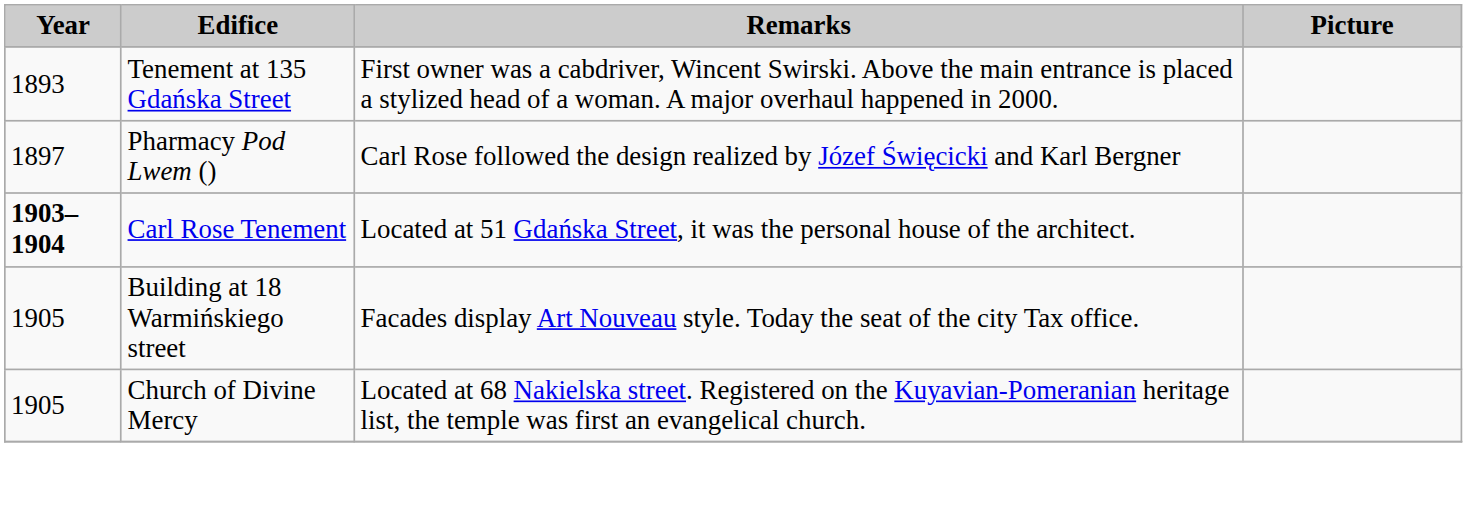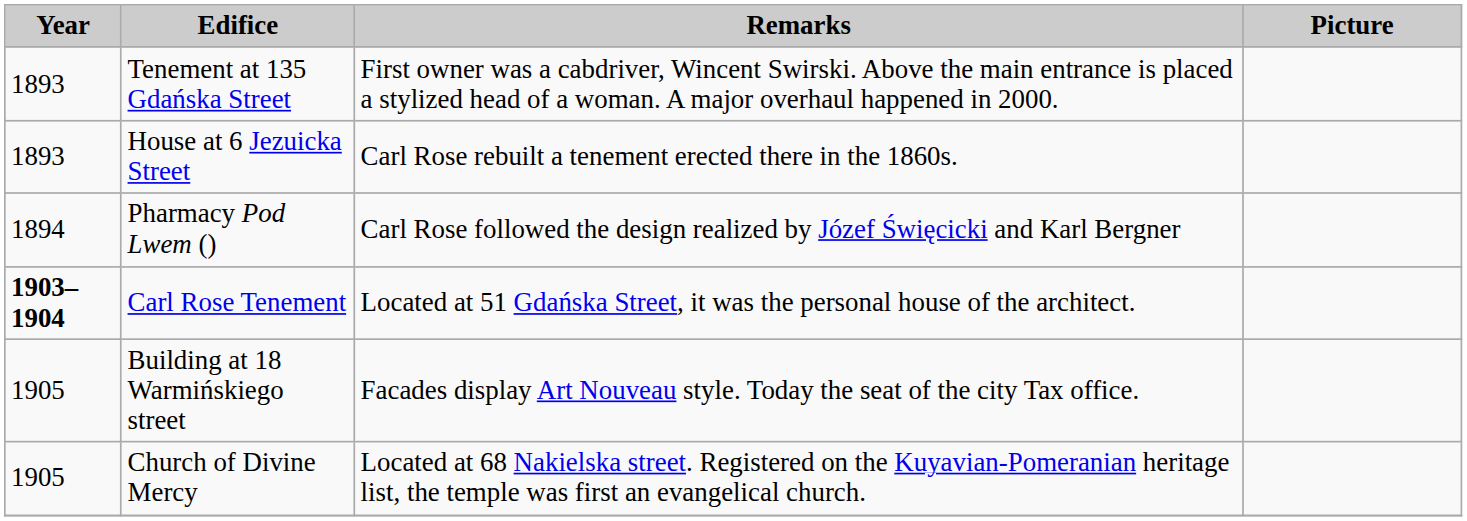+ row: 1893 | House at 6 Jezuicka Street | Carl Rose rebuilt a tenement erected there in the 1860s.
Pharmacy Pod Lwem () | Year: 1897 -> 1894
